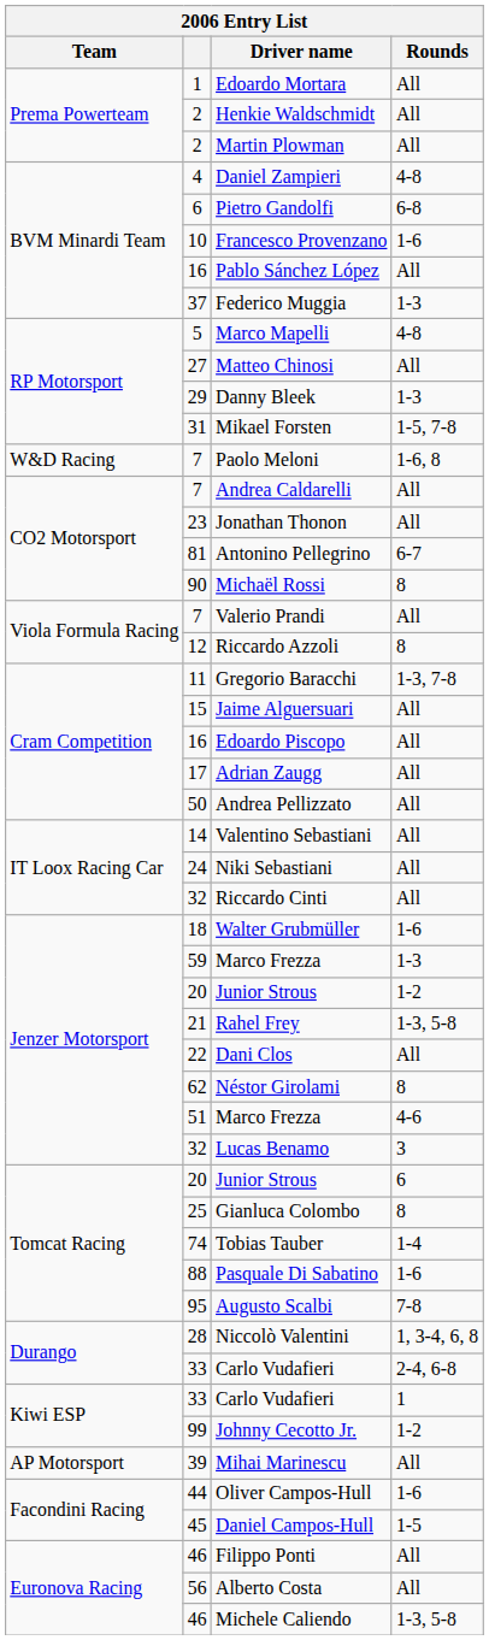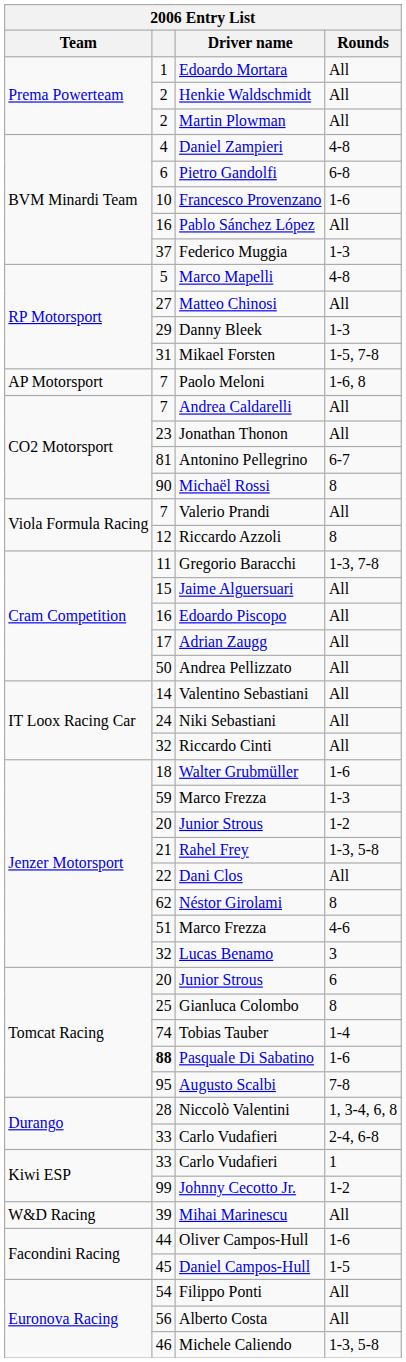Paolo Meloni | Team: W&D Racing -> AP Motorsport
Pasquale Di Sabatino | column 2: normal -> bold
Mihai Marinescu | Team: AP Motorsport -> W&D Racing
Filippo Ponti | column 2: 46 -> 54
